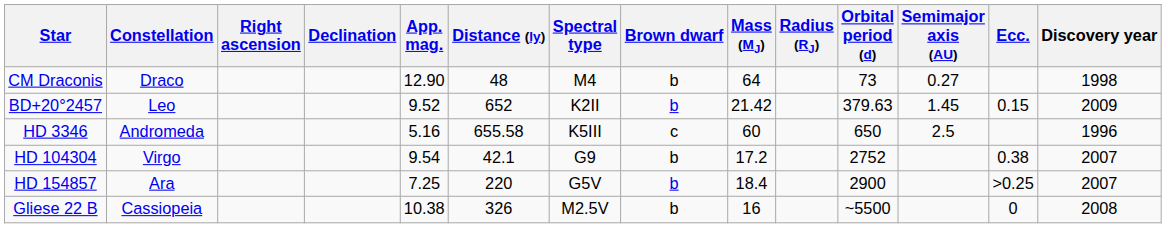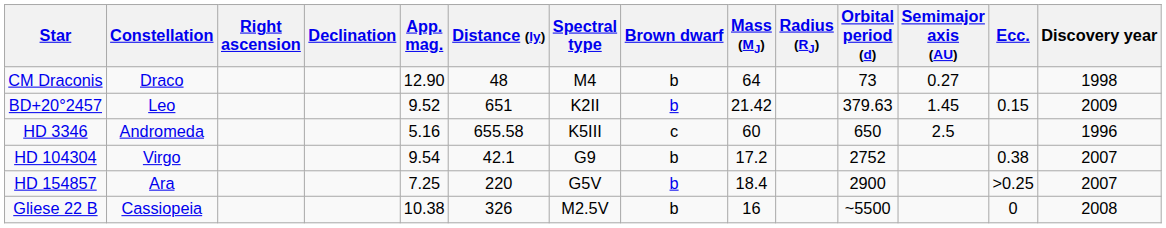BD+20°2457 | Distance (ly): 652 -> 651
